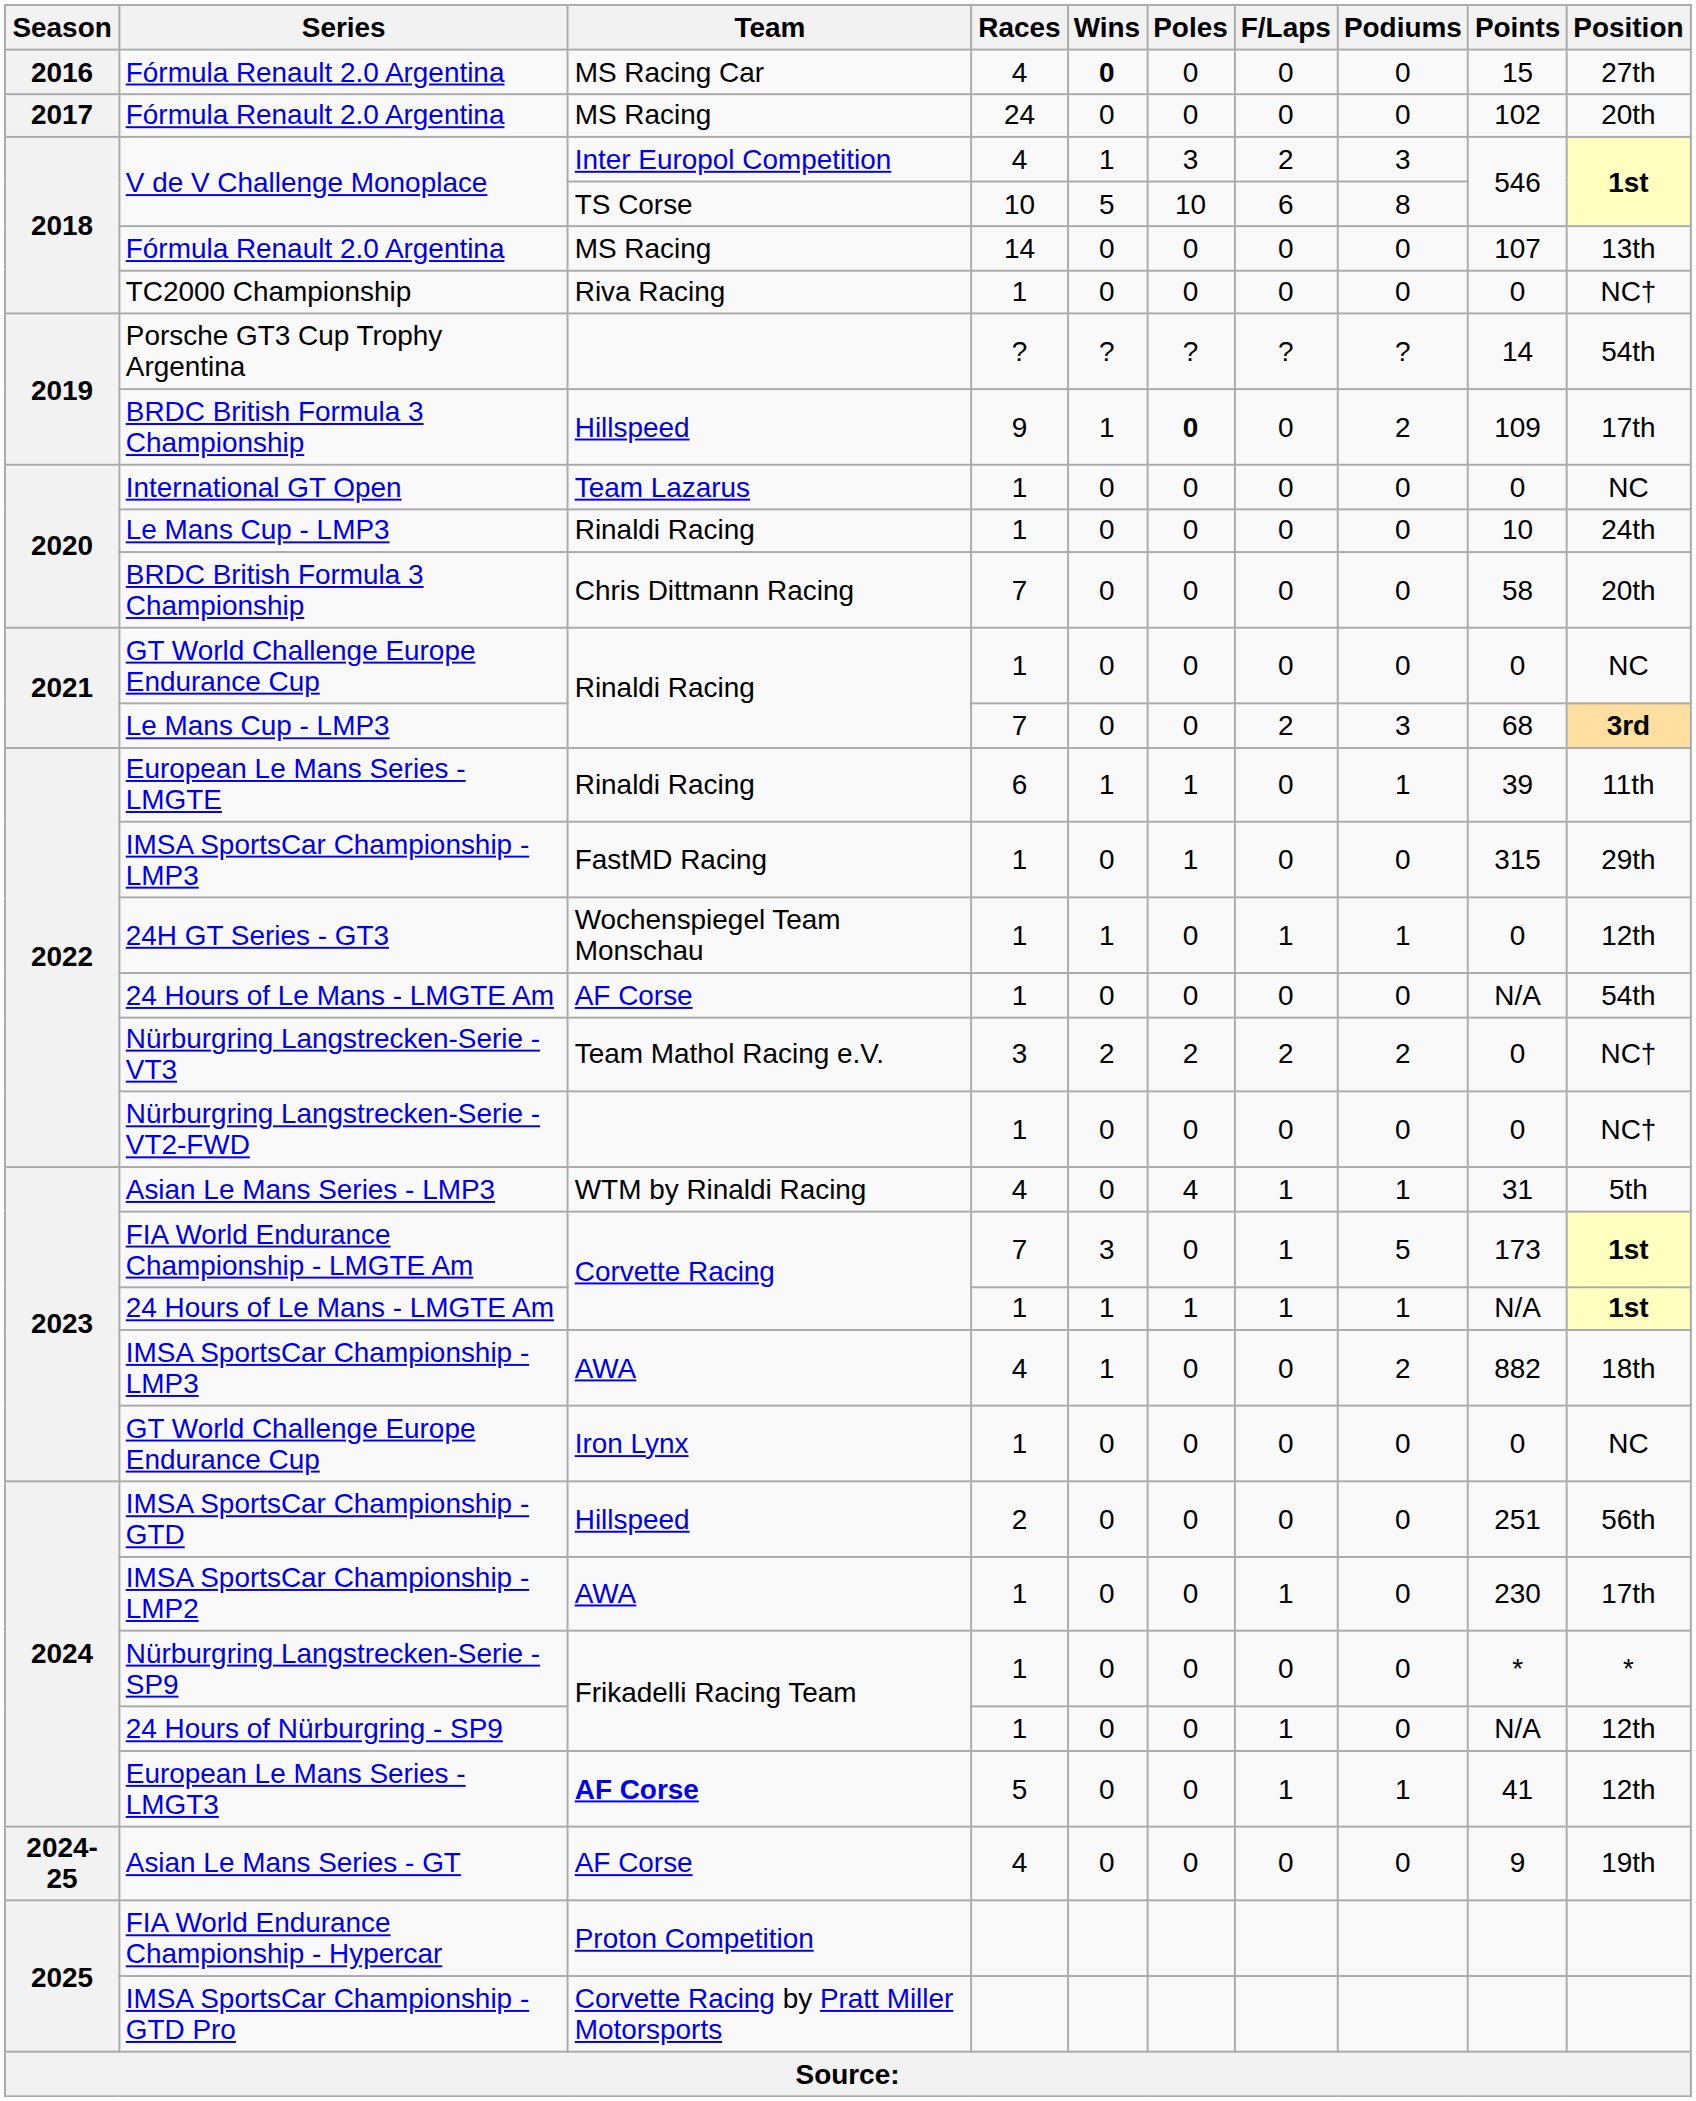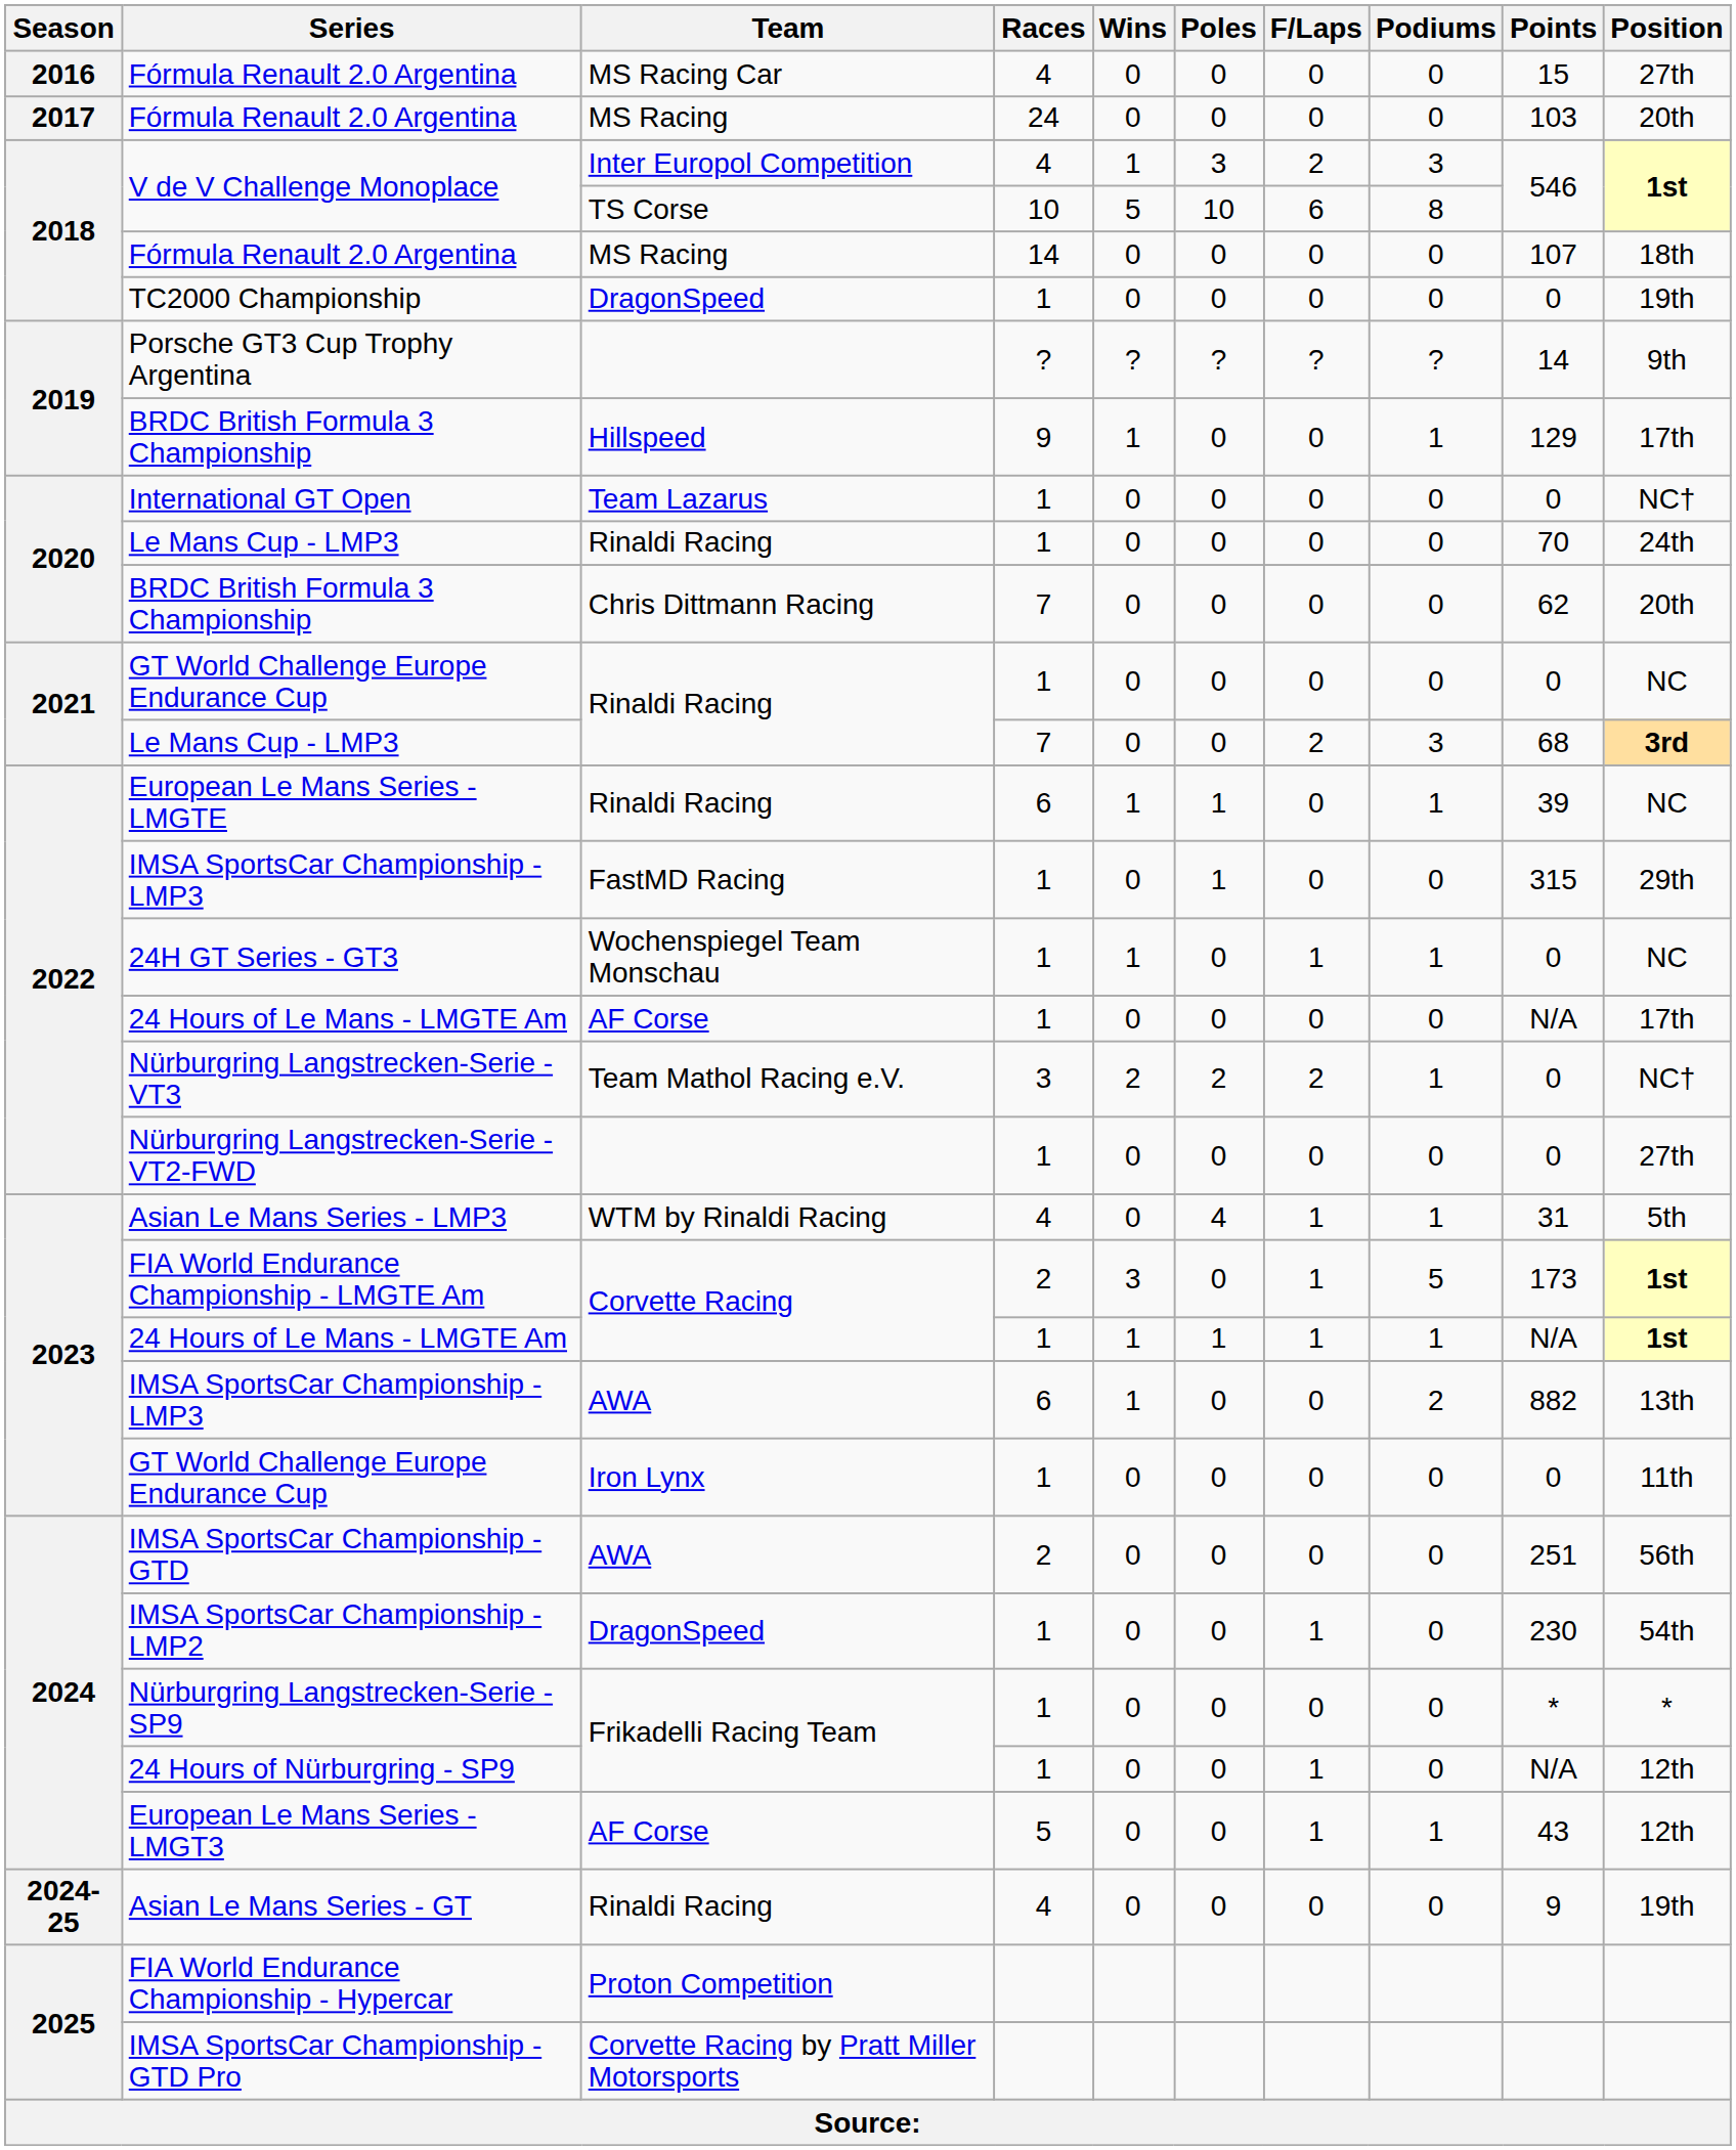2016 / Fórmula Renault 2.0 Argentina | Wins: bold -> normal
2017 / Fórmula Renault 2.0 Argentina | Points: 102 -> 103
2018 / Fórmula Renault 2.0 Argentina | Position: 13th -> 18th
TC2000 Championship | Team: Riva Racing -> DragonSpeed
TC2000 Championship | Position: NC† -> 19th
Porsche GT3 Cup Trophy Argentina | Position: 54th -> 9th
2019 / BRDC British Formula 3 Championship | Poles: bold -> normal
2019 / BRDC British Formula 3 Championship | Podiums: 2 -> 1
2019 / BRDC British Formula 3 Championship | Points: 109 -> 129
International GT Open | Position: NC -> NC†
2020 / Le Mans Cup - LMP3 | Points: 10 -> 70
2020 / BRDC British Formula 3 Championship | Points: 58 -> 62
European Le Mans Series - LMGTE | Position: 11th -> NC
24H GT Series - GT3 | Position: 12th -> NC
2022 / 24 Hours of Le Mans - LMGTE Am | Position: 54th -> 17th
Nürburgring Langstrecken-Serie - VT3 | Podiums: 2 -> 1
Nürburgring Langstrecken-Serie - VT2-FWD | Position: NC† -> 27th
FIA World Endurance Championship - LMGTE Am | Races: 7 -> 2
2023 / IMSA SportsCar Championship - LMP3 | Races: 4 -> 6
2023 / IMSA SportsCar Championship - LMP3 | Position: 18th -> 13th
2023 / GT World Challenge Europe Endurance Cup | Position: NC -> 11th
IMSA SportsCar Championship - GTD | Team: Hillspeed -> AWA
IMSA SportsCar Championship - LMP2 | Team: AWA -> DragonSpeed
IMSA SportsCar Championship - LMP2 | Position: 17th -> 54th
European Le Mans Series - LMGT3 | Team: bold -> normal
European Le Mans Series - LMGT3 | Points: 41 -> 43
Asian Le Mans Series - GT | Team: AF Corse -> Rinaldi Racing
